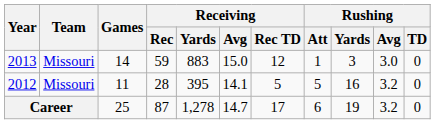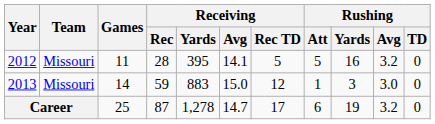rows swapped: 2012 <-> 2013
